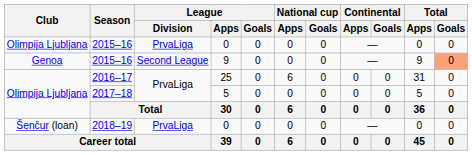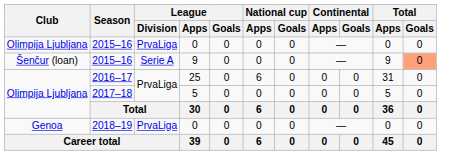2015–16 / 9 | Club: Genoa -> Šenčur (loan)
2015–16 / 9 | League / Division: Second League -> Serie A
2018–19 | Club: Šenčur (loan) -> Genoa
